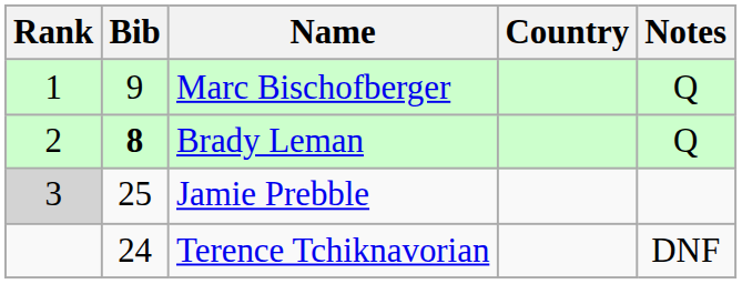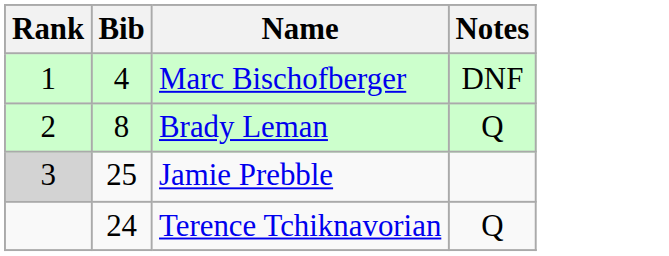- column: Country
Marc Bischofberger | Bib: 9 -> 4
Marc Bischofberger | Notes: Q -> DNF
Brady Leman | Bib: bold -> normal
Terence Tchiknavorian | Notes: DNF -> Q
